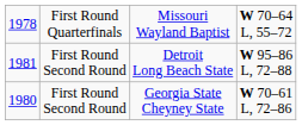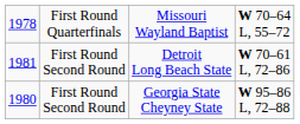Detroit Long Beach State | column 4: W 95–86 L, 72–88 -> W 70–61 L, 72–86
Georgia State Cheyney State | column 4: W 70–61 L, 72–86 -> W 95–86 L, 72–88
